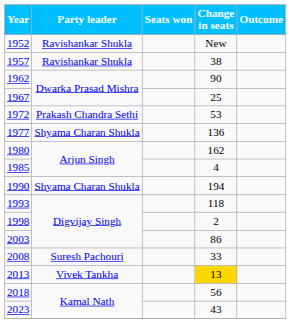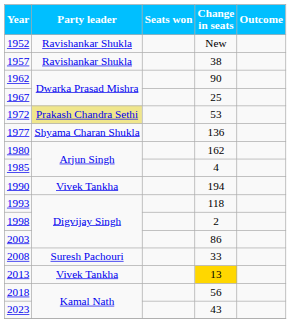1972 | Party leader: no background -> khaki background
1990 | Party leader: Shyama Charan Shukla -> Vivek Tankha
